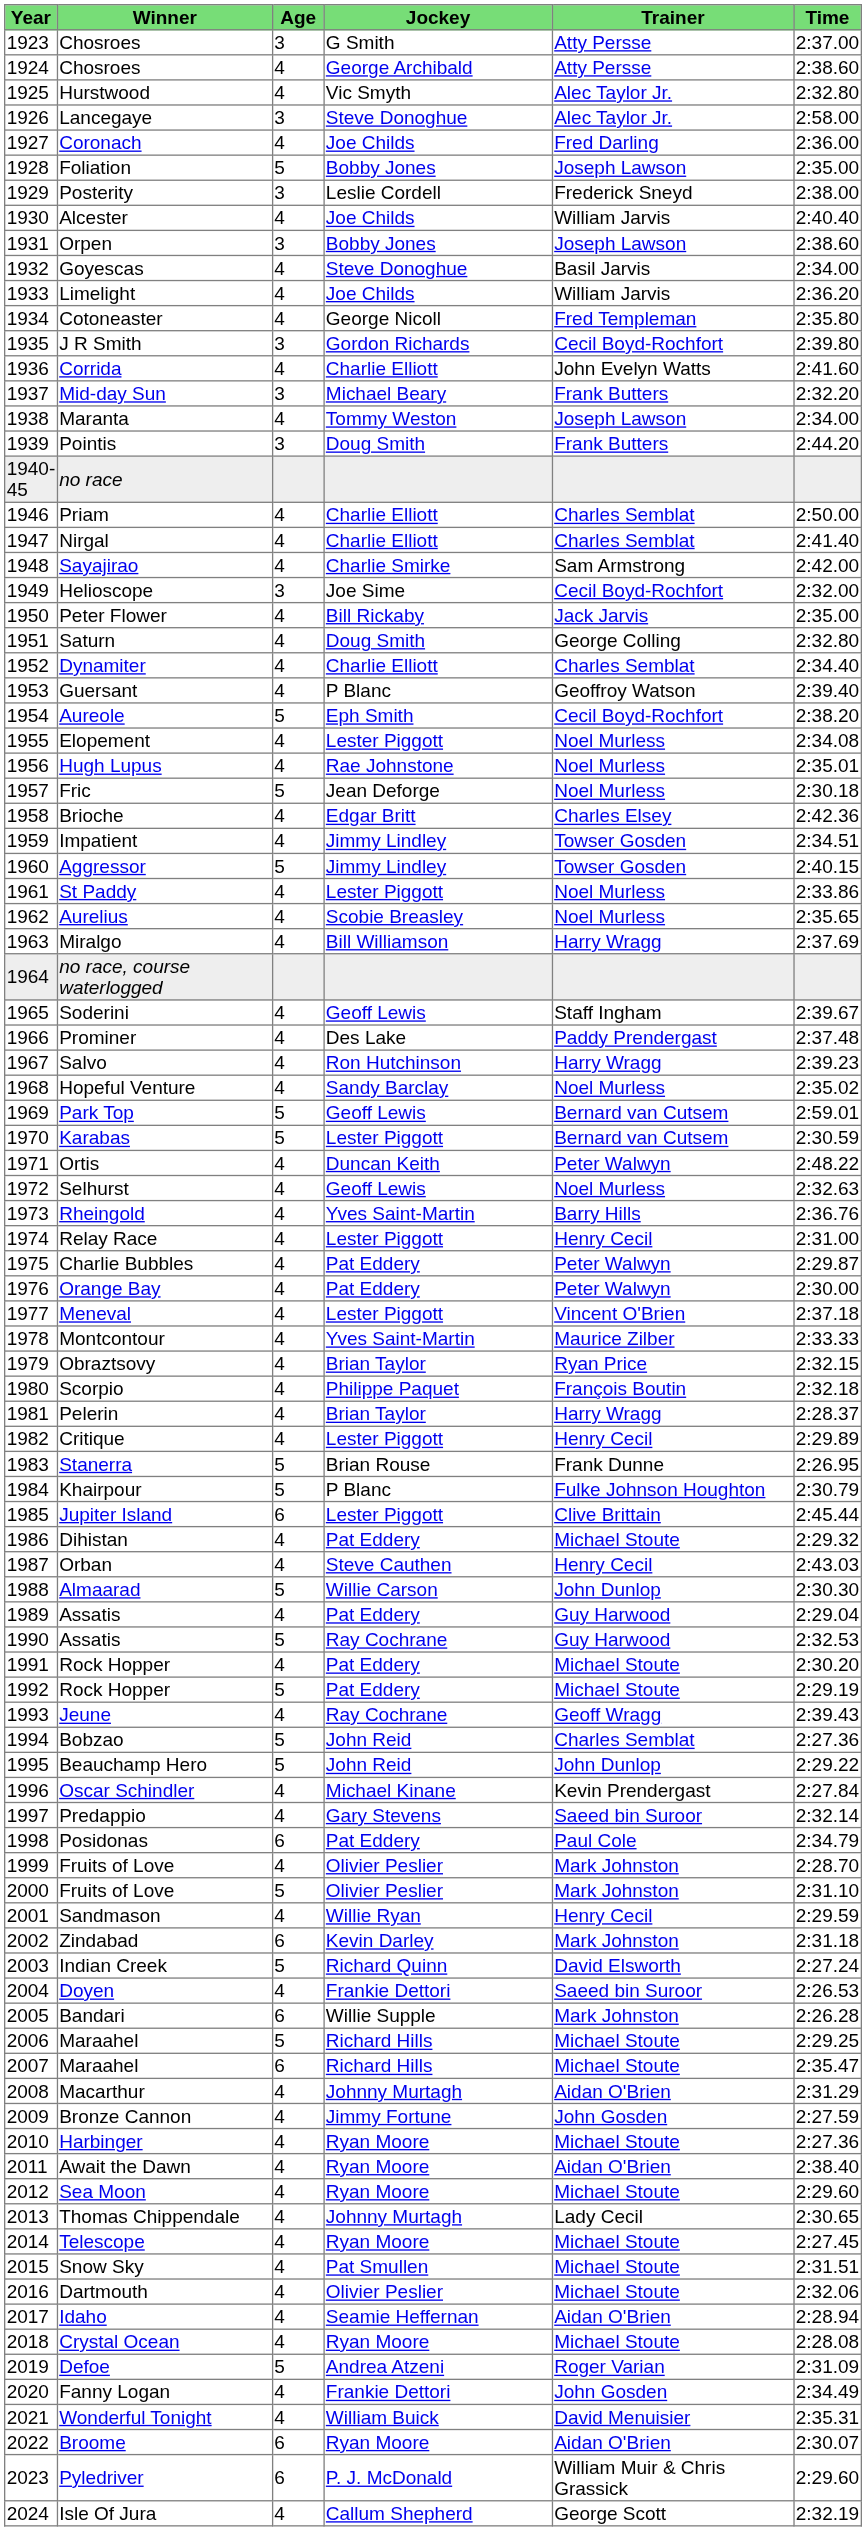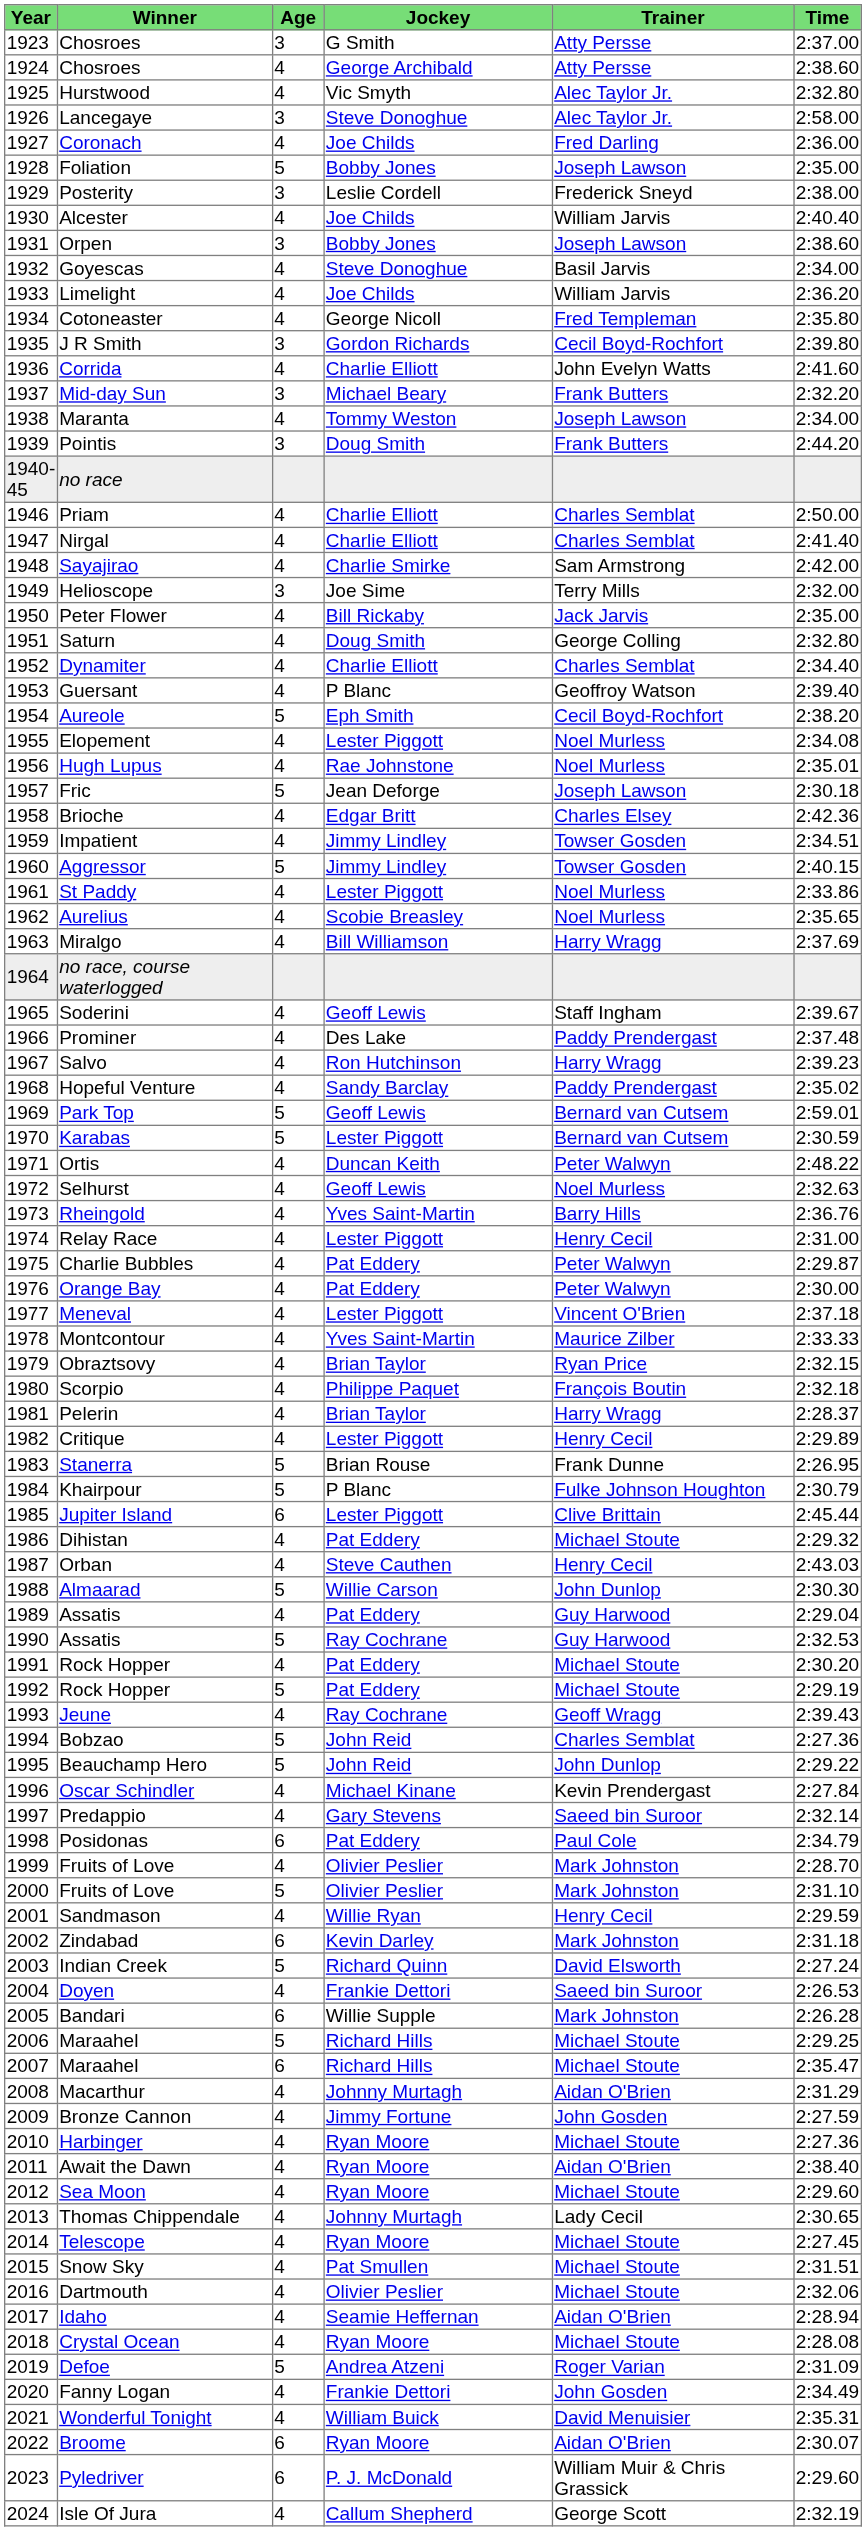Helioscope | Trainer: Cecil Boyd-Rochfort -> Terry Mills
Fric | Trainer: Noel Murless -> Joseph Lawson
Hopeful Venture | Trainer: Noel Murless -> Paddy Prendergast
